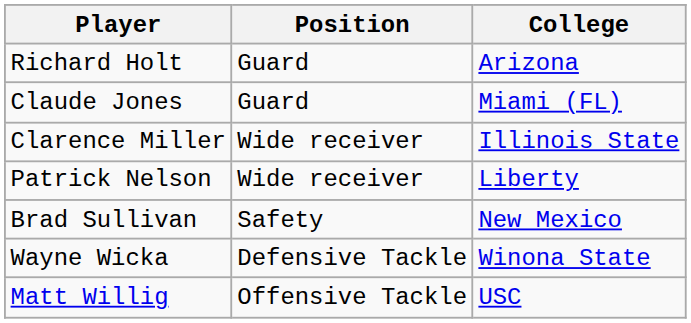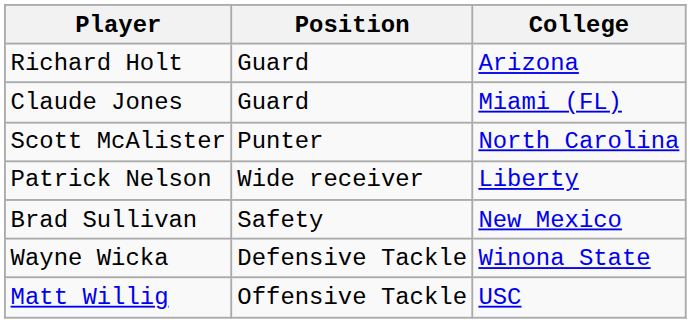+ row: Scott McAlister | Punter | North Carolina
- row: Clarence Miller | Wide receiver | Illinois State
